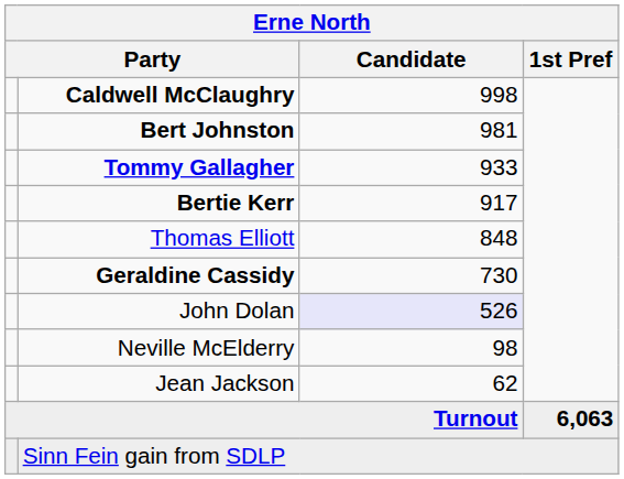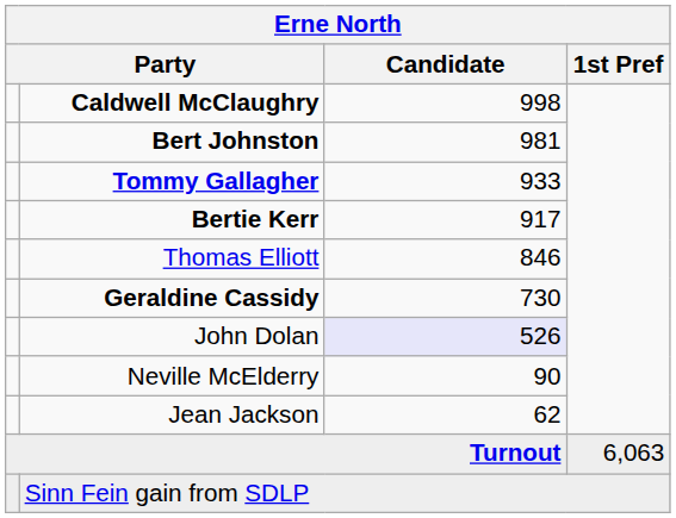Thomas Elliott | Candidate: 848 -> 846
Neville McElderry | Candidate: 98 -> 90
Turnout | 1st Pref: bold -> normal
